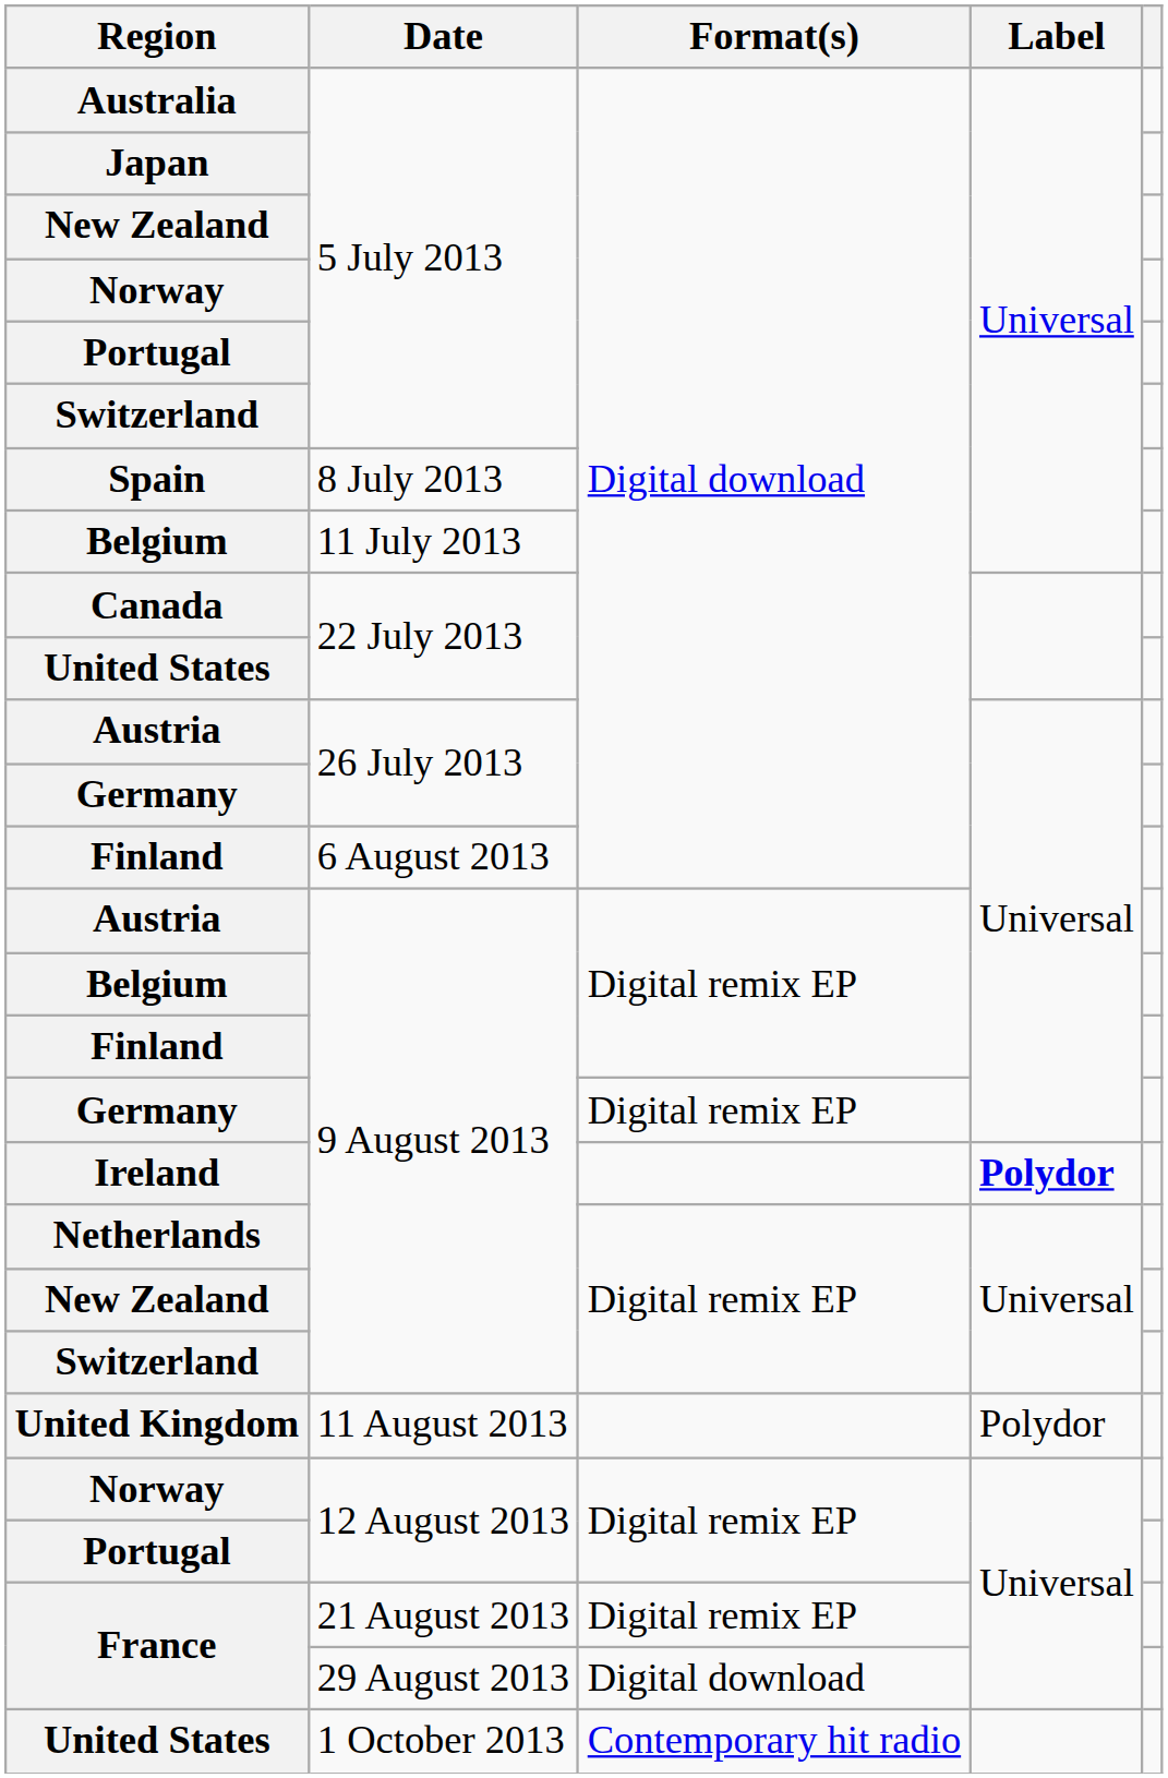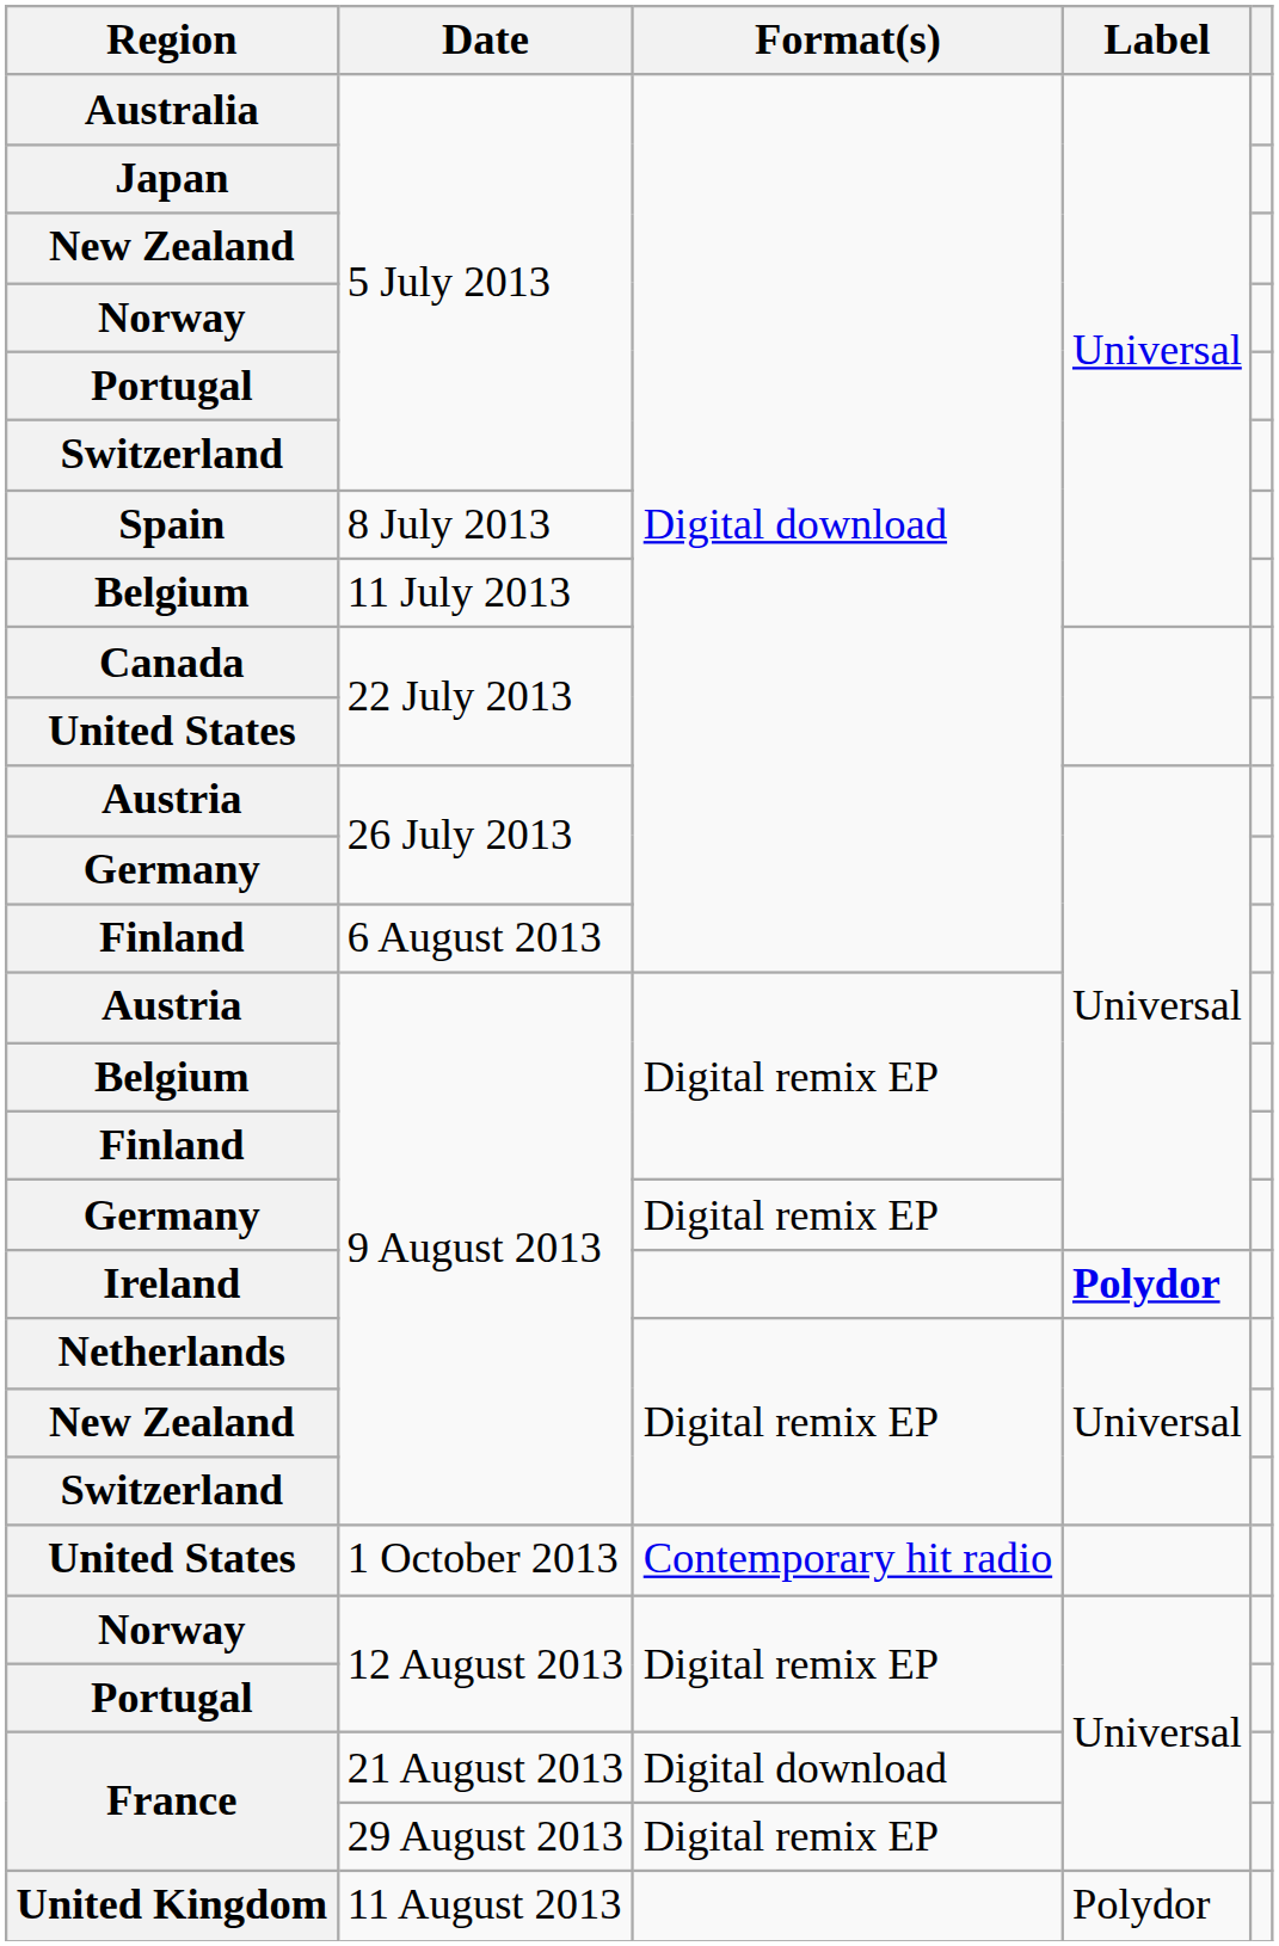rows swapped: United Kingdom <-> United States / 1 October 2013
France / 21 August 2013 | Format(s): Digital remix EP -> Digital download
France / 29 August 2013 | Format(s): Digital download -> Digital remix EP
